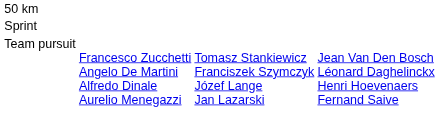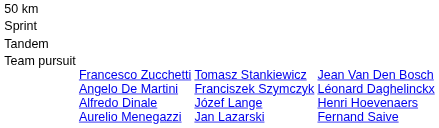+ row: Tandem
